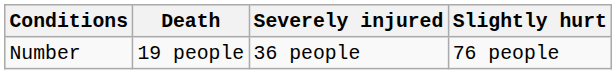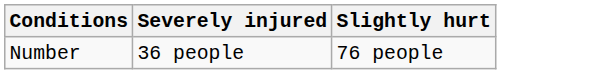- column: Death | 19 people
